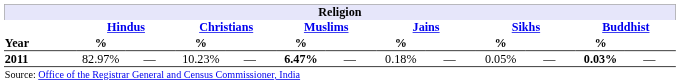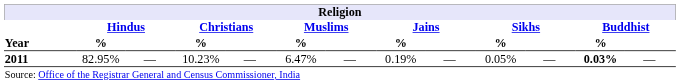2011 | Hindus / %: 82.97% -> 82.95%
2011 | Muslims / %: bold -> normal
2011 | Jains / %: 0.18% -> 0.19%
